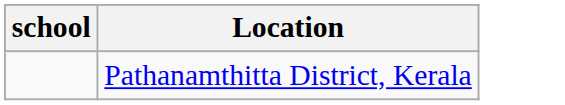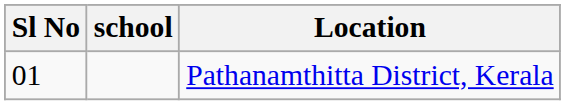+ column: Sl No | 01
